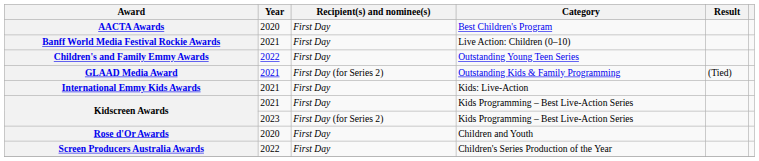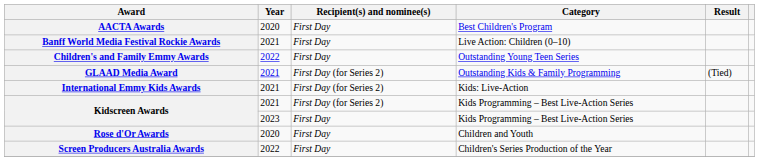International Emmy Kids Awards | Recipient(s) and nominee(s): First Day -> First Day (for Series 2)
Kidscreen Awards / 2021 | Recipient(s) and nominee(s): First Day -> First Day (for Series 2)
Kidscreen Awards / 2023 | Recipient(s) and nominee(s): First Day (for Series 2) -> First Day
